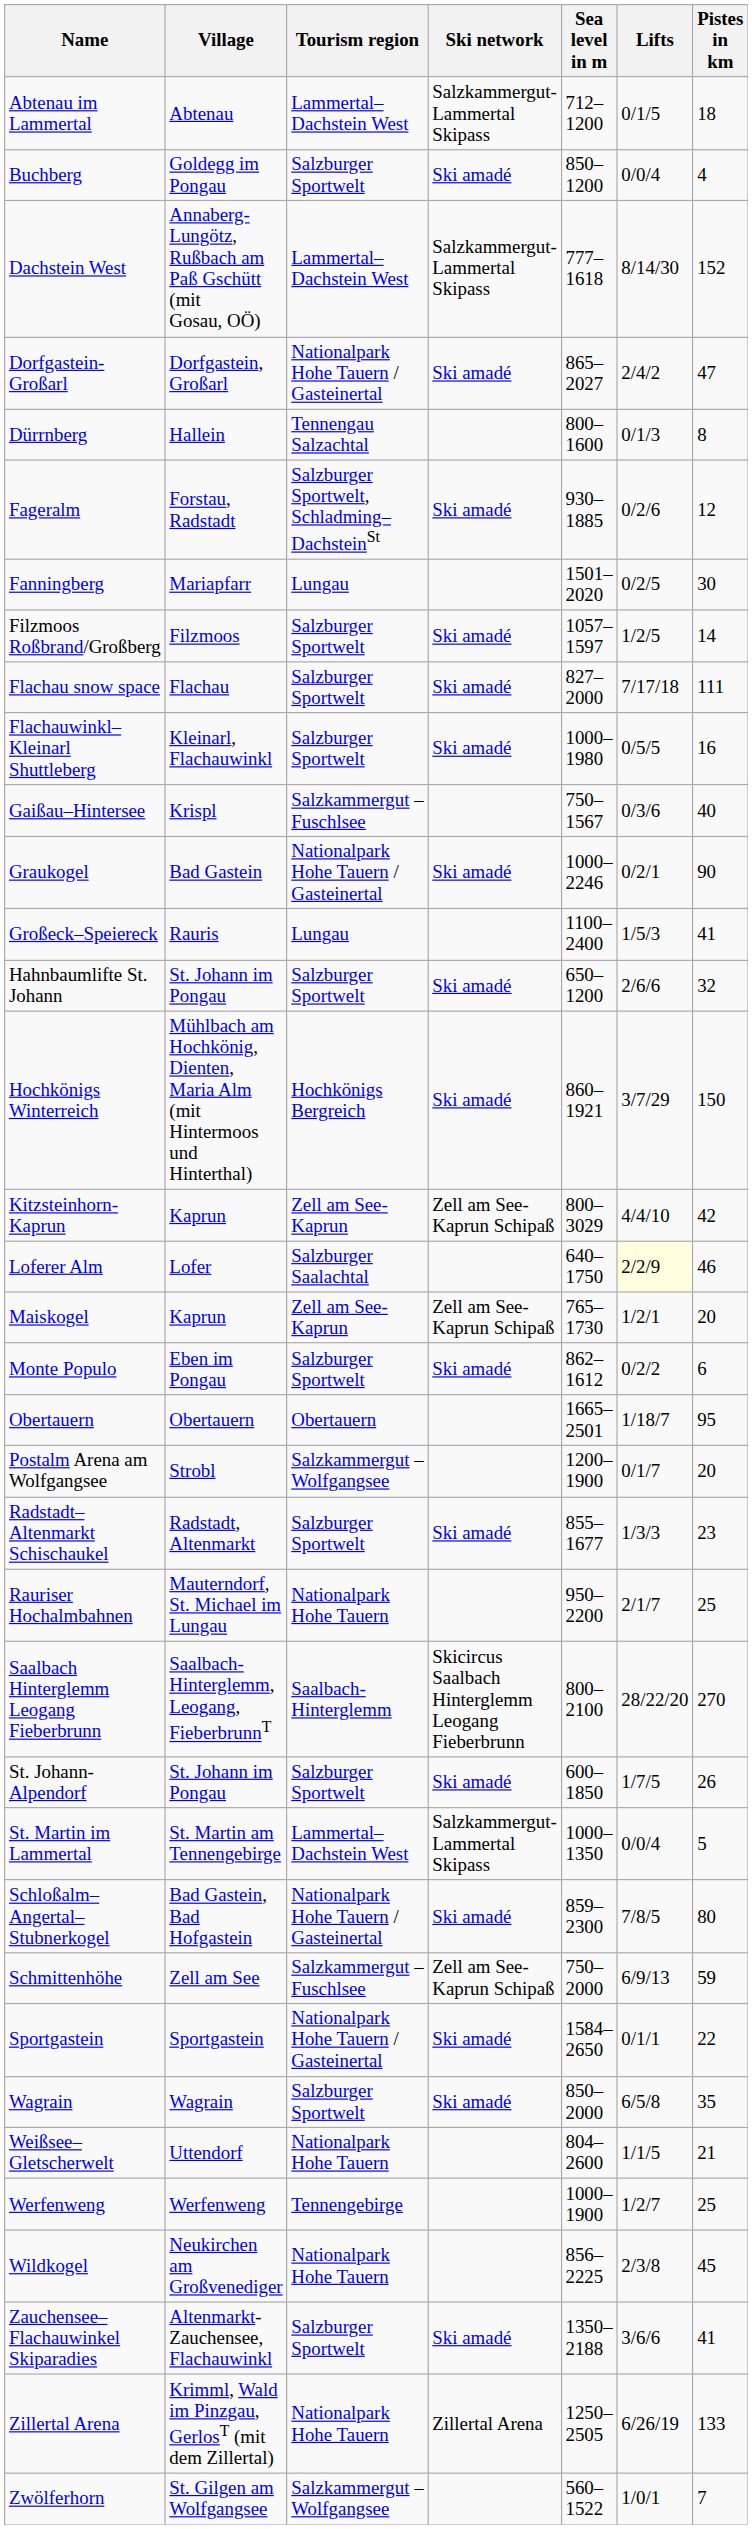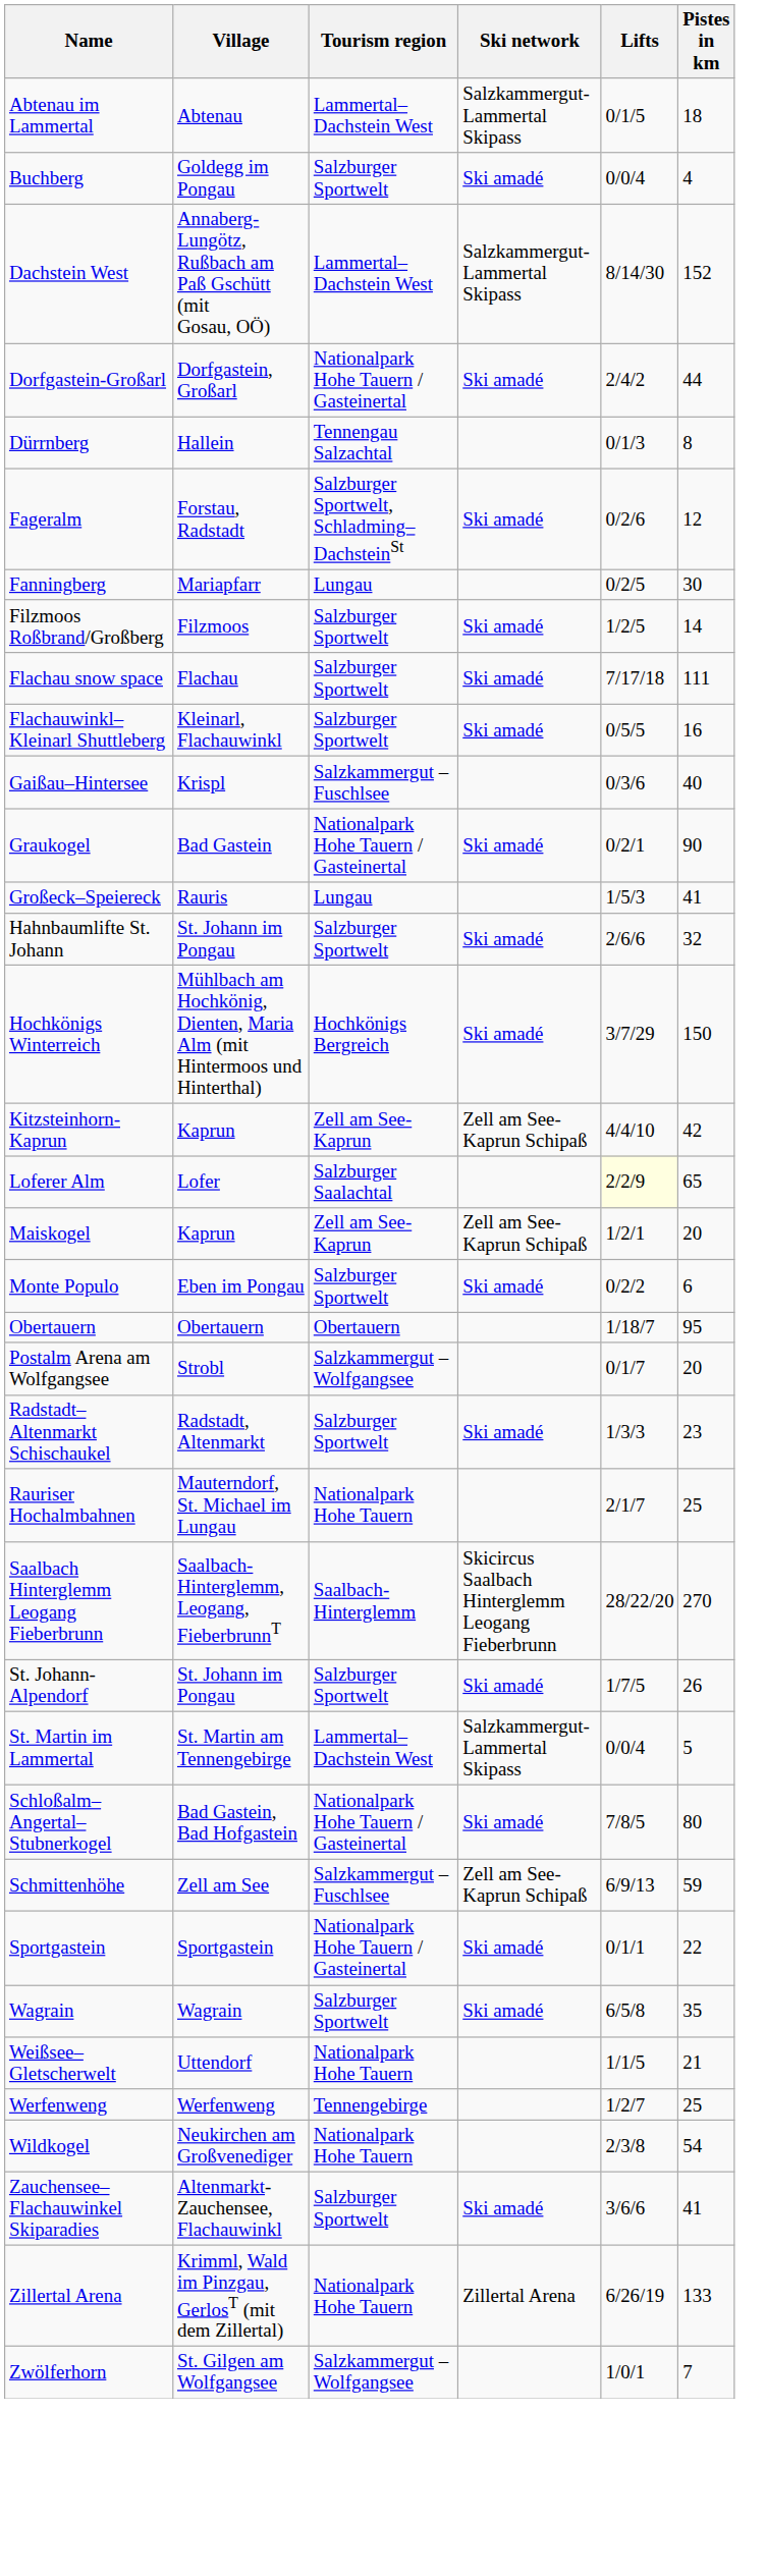- column: Sea level in m | 712–1200 | 850–1200 | 777–1618 | 865–2027 | 800–1600 | 930–1885 | 1501–2020 | 1057–1597 | 827–2000 | 1000–1980 | 750–1567 | 1000–2246 | 1100–2400 | 650–1200 | 860–1921 | 800–3029 | 640–1750 | 765–1730 | 862–1612 | 1665–2501 | 1200–1900 | 855–1677 | 950–2200 | 800–2100 | 600–1850 | 1000–1350 | 859–2300 | 750–2000 | 1584–2650 | 850–2000 | 804–2600 | 1000–1900 | 856–2225 | 1350–2188 | 1250–2505 | 560–1522
Dorfgastein-Großarl | Pistes in km: 47 -> 44
Loferer Alm | Pistes in km: 46 -> 65
Wildkogel | Pistes in km: 45 -> 54
